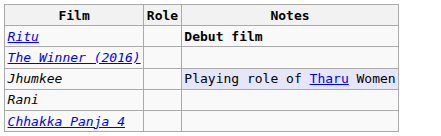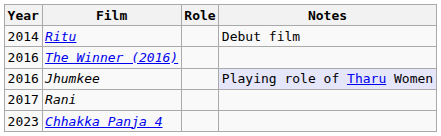+ column: Year | 2014 | 2016 | 2016 | 2017 | 2023
Ritu | Notes: bold -> normal
